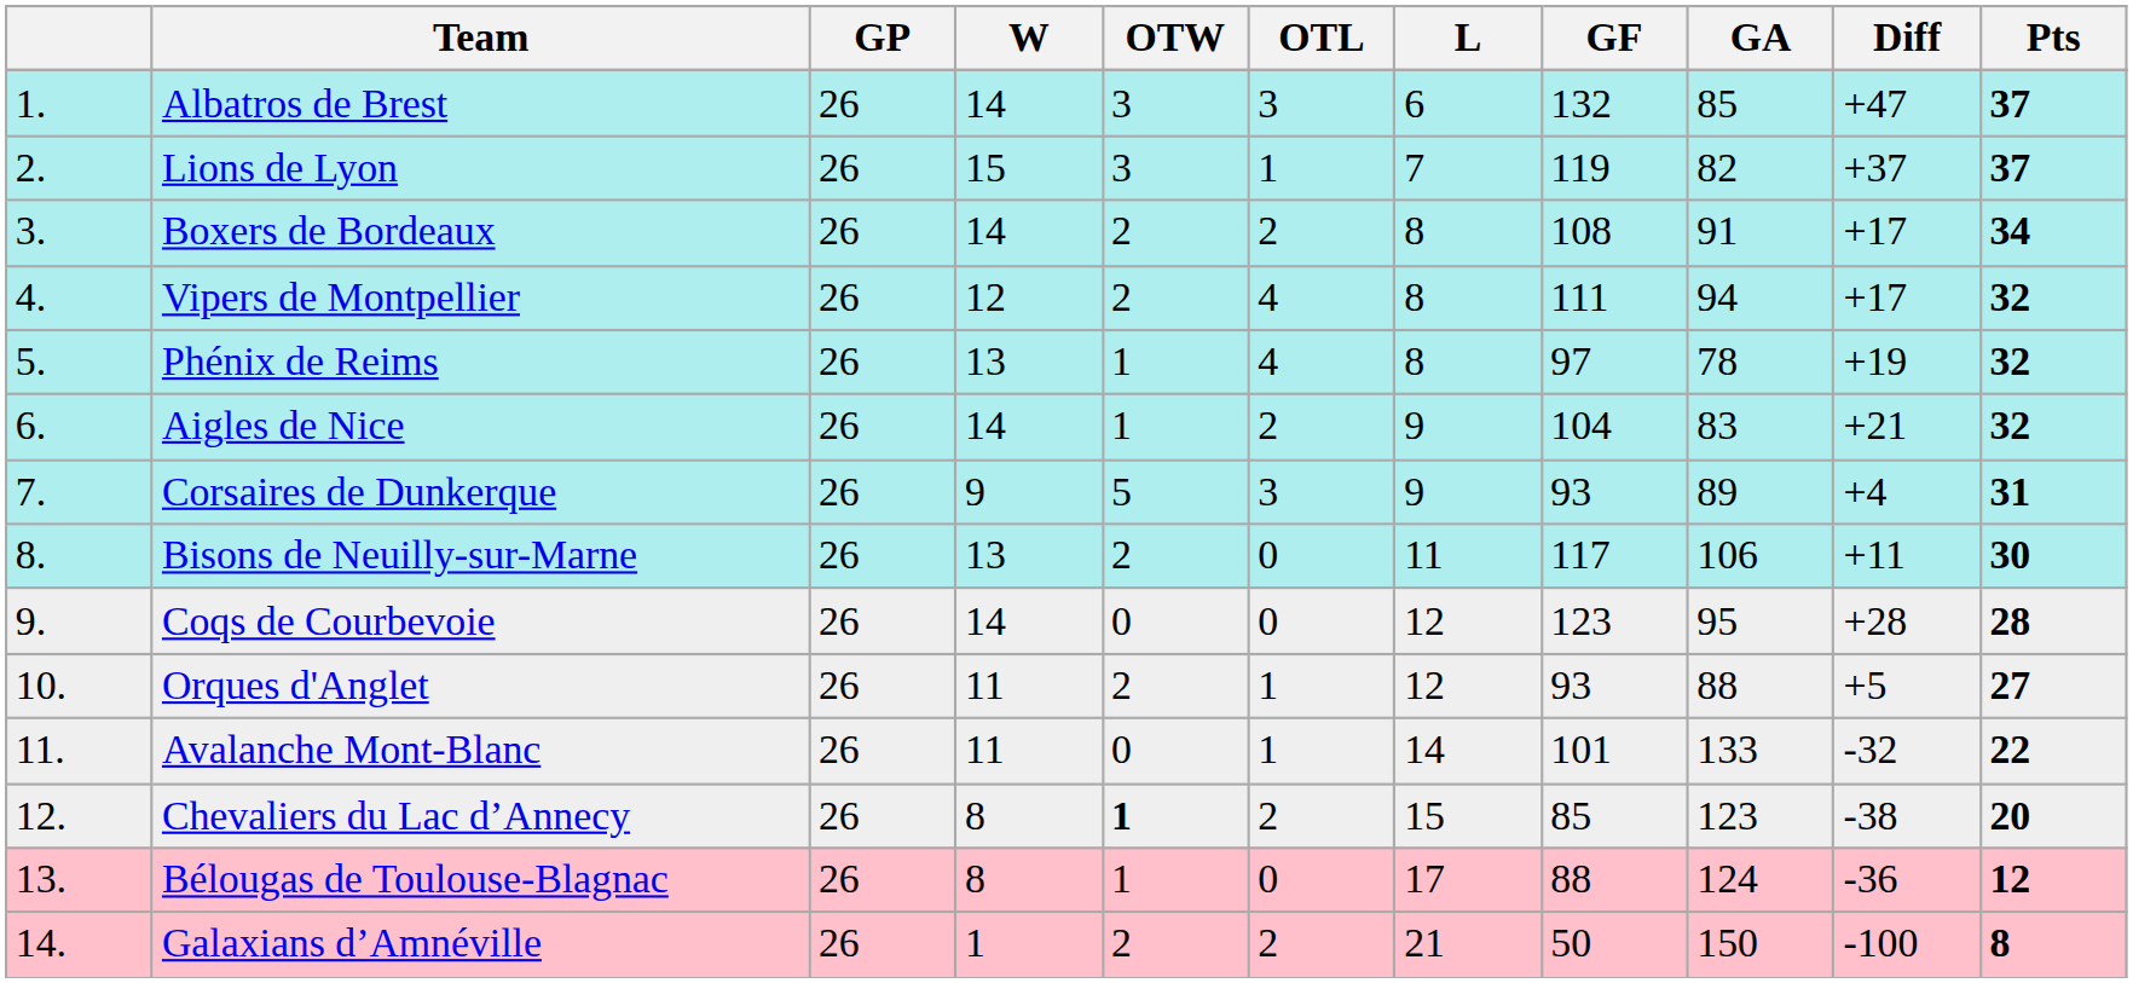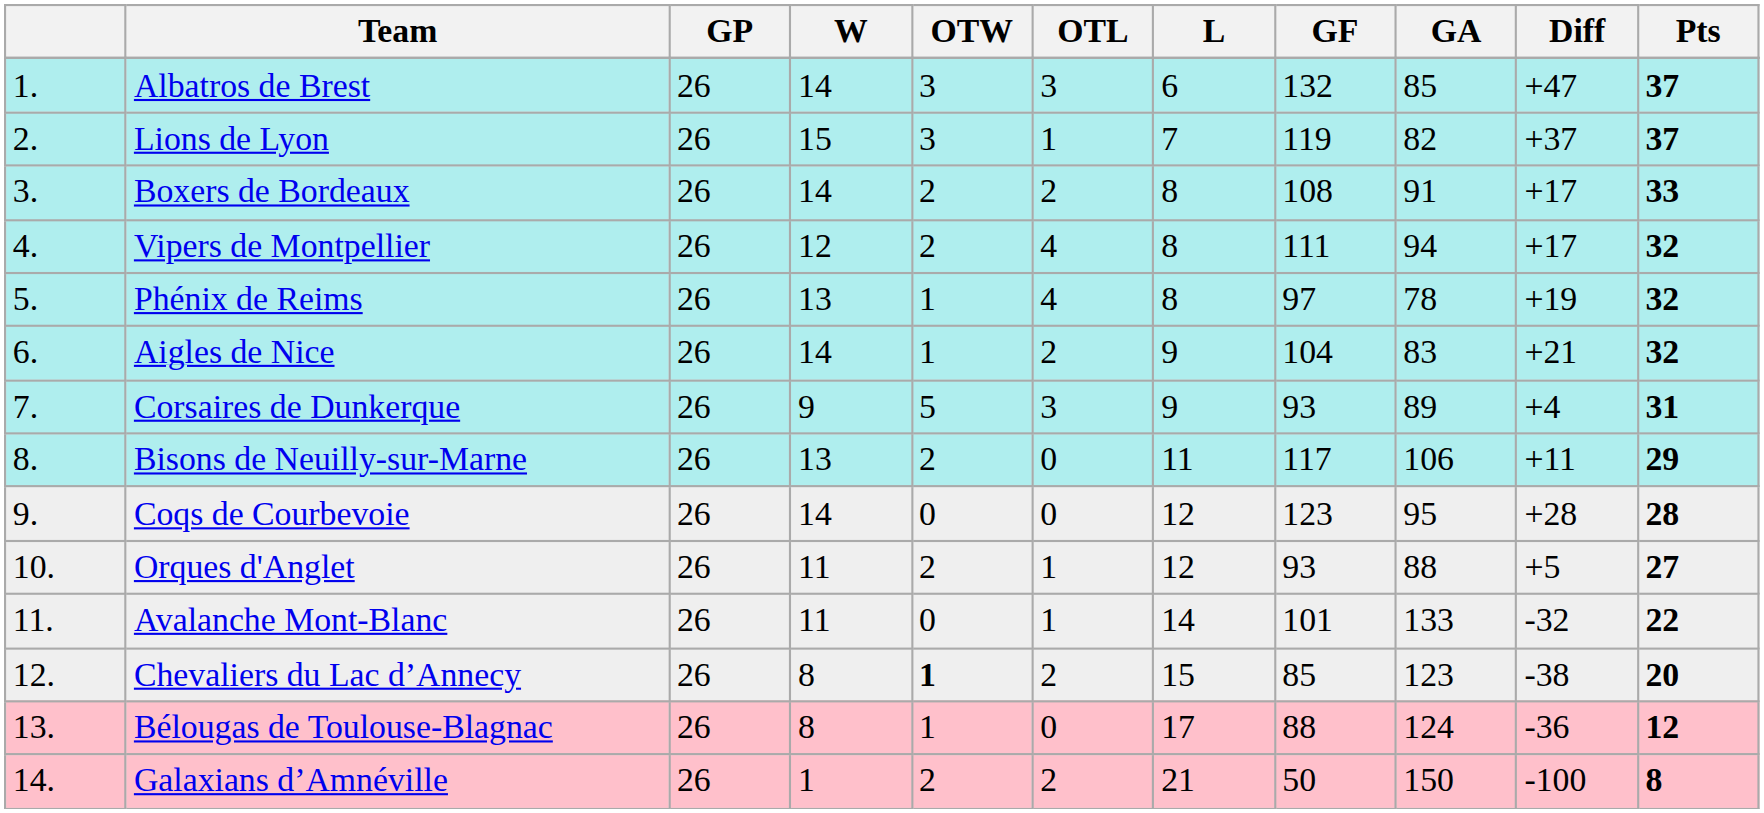Boxers de Bordeaux | Pts: 34 -> 33
Bisons de Neuilly-sur-Marne | Pts: 30 -> 29
